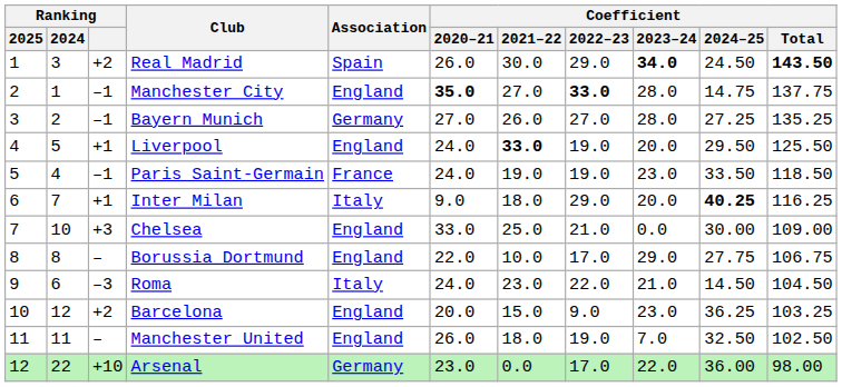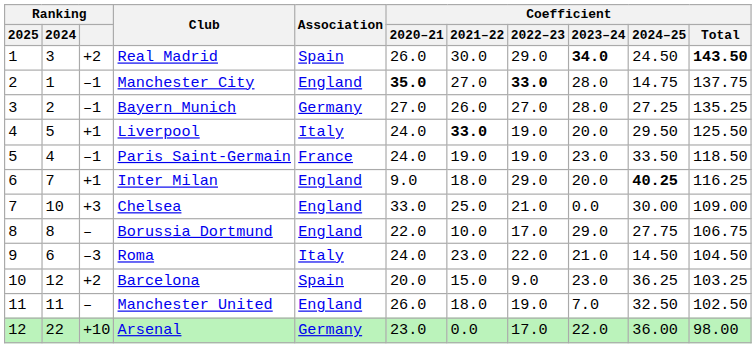Liverpool | Association: England -> Italy
Inter Milan | Association: Italy -> England
Barcelona | Association: England -> Spain
